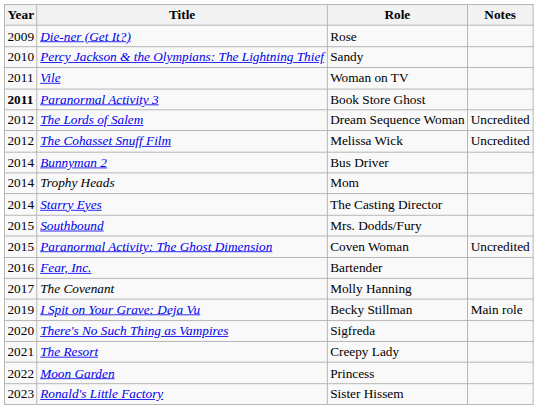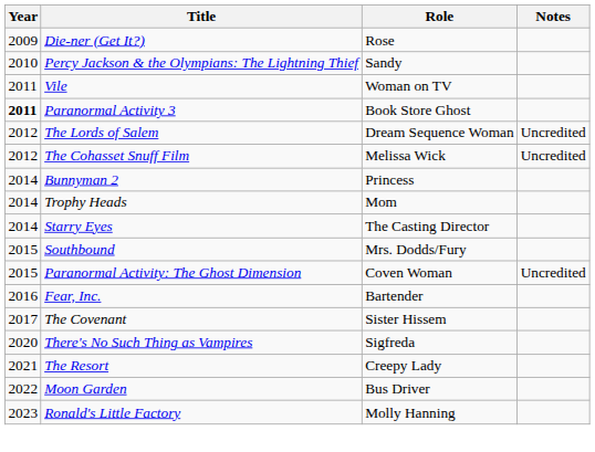Bunnyman 2 | Role: Bus Driver -> Princess
The Covenant | Role: Molly Hanning -> Sister Hissem
- row: 2019 | I Spit on Your Grave: Deja Vu | Becky Stillman | Main role
Moon Garden | Role: Princess -> Bus Driver
Ronald's Little Factory | Role: Sister Hissem -> Molly Hanning
